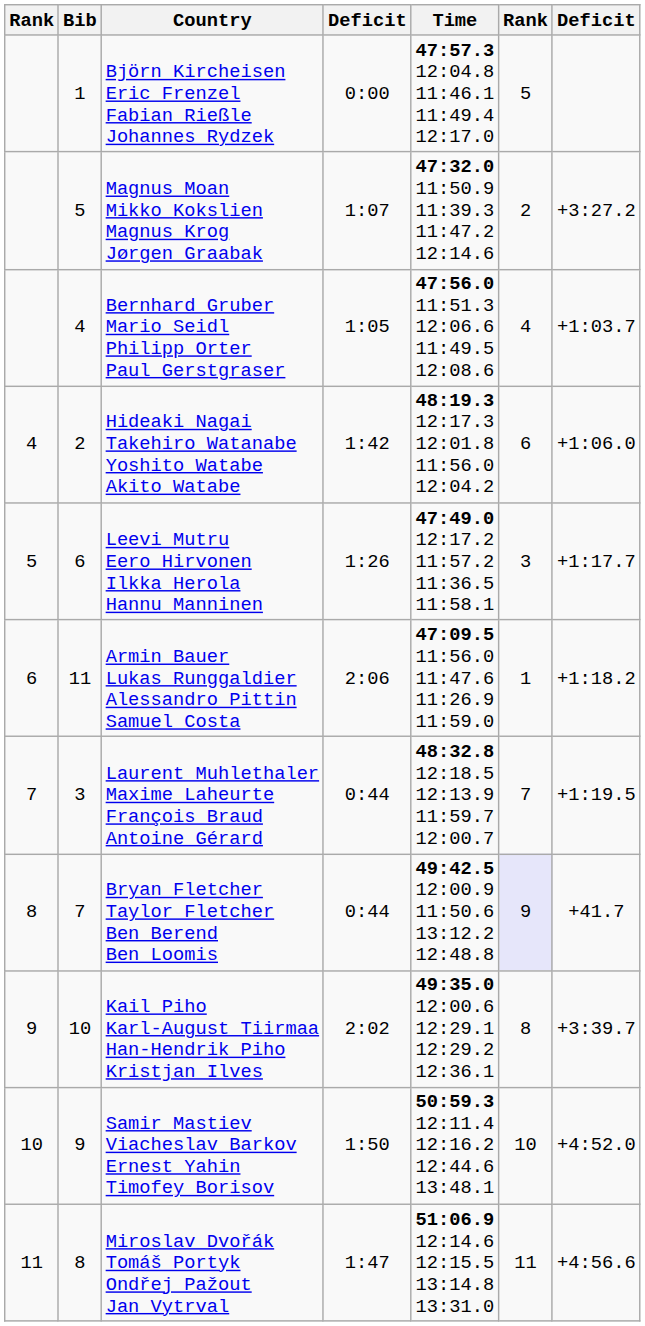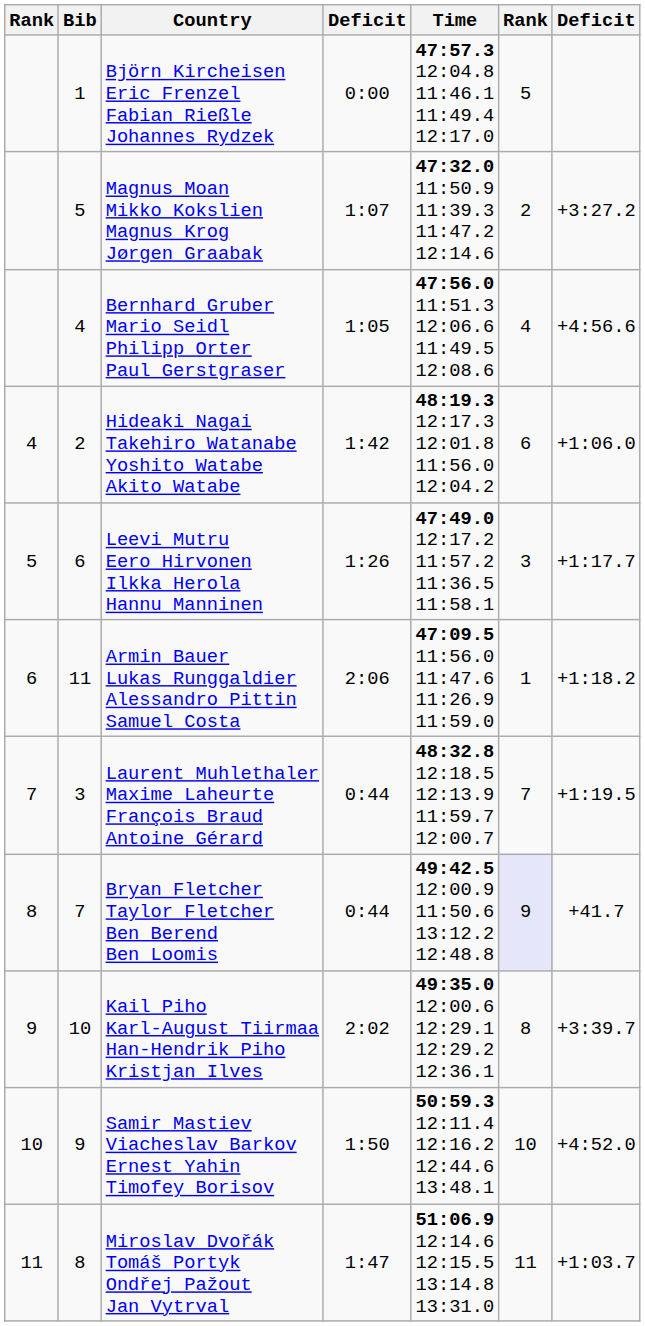Bernhard Gruber Mario Seidl Philipp Orter Paul Gerstgraser | column 7: +1:03.7 -> +4:56.6
Miroslav Dvořák Tomáš Portyk Ondřej Pažout Jan Vytrval | column 7: +4:56.6 -> +1:03.7
